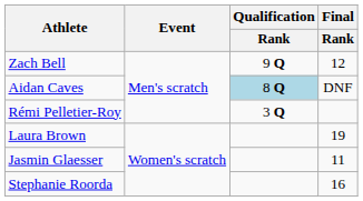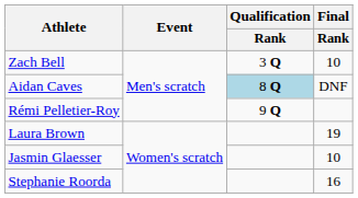Zach Bell | Qualification / Rank: 9 Q -> 3 Q
Zach Bell | Final / Rank: 12 -> 10
Rémi Pelletier-Roy | Qualification / Rank: 3 Q -> 9 Q
Jasmin Glaesser | Final / Rank: 11 -> 10
